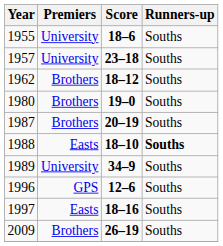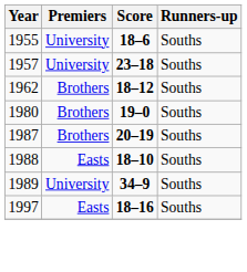1988 | Runners-up: bold -> normal
- row: 1996 | GPS | 12–6 | Souths
- row: 2009 | Brothers | 26–19 | Souths
